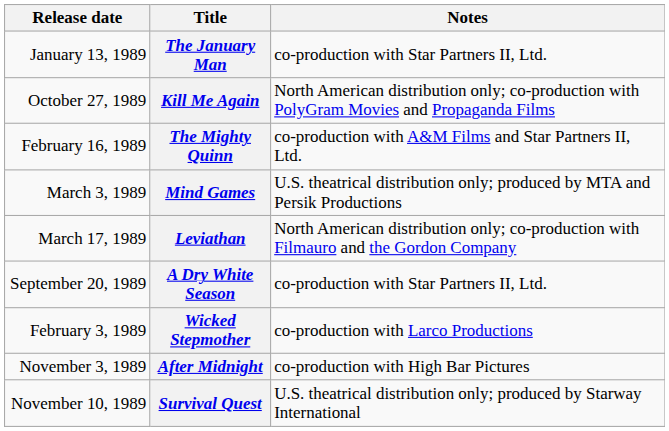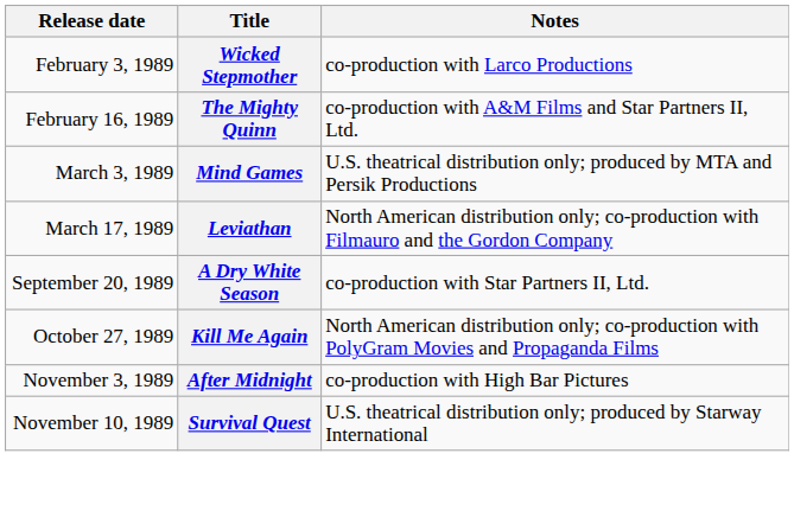- row: January 13, 1989 | The January Man | co-production with Star Partners II, Ltd.
rows swapped: Wicked Stepmother <-> Kill Me Again
